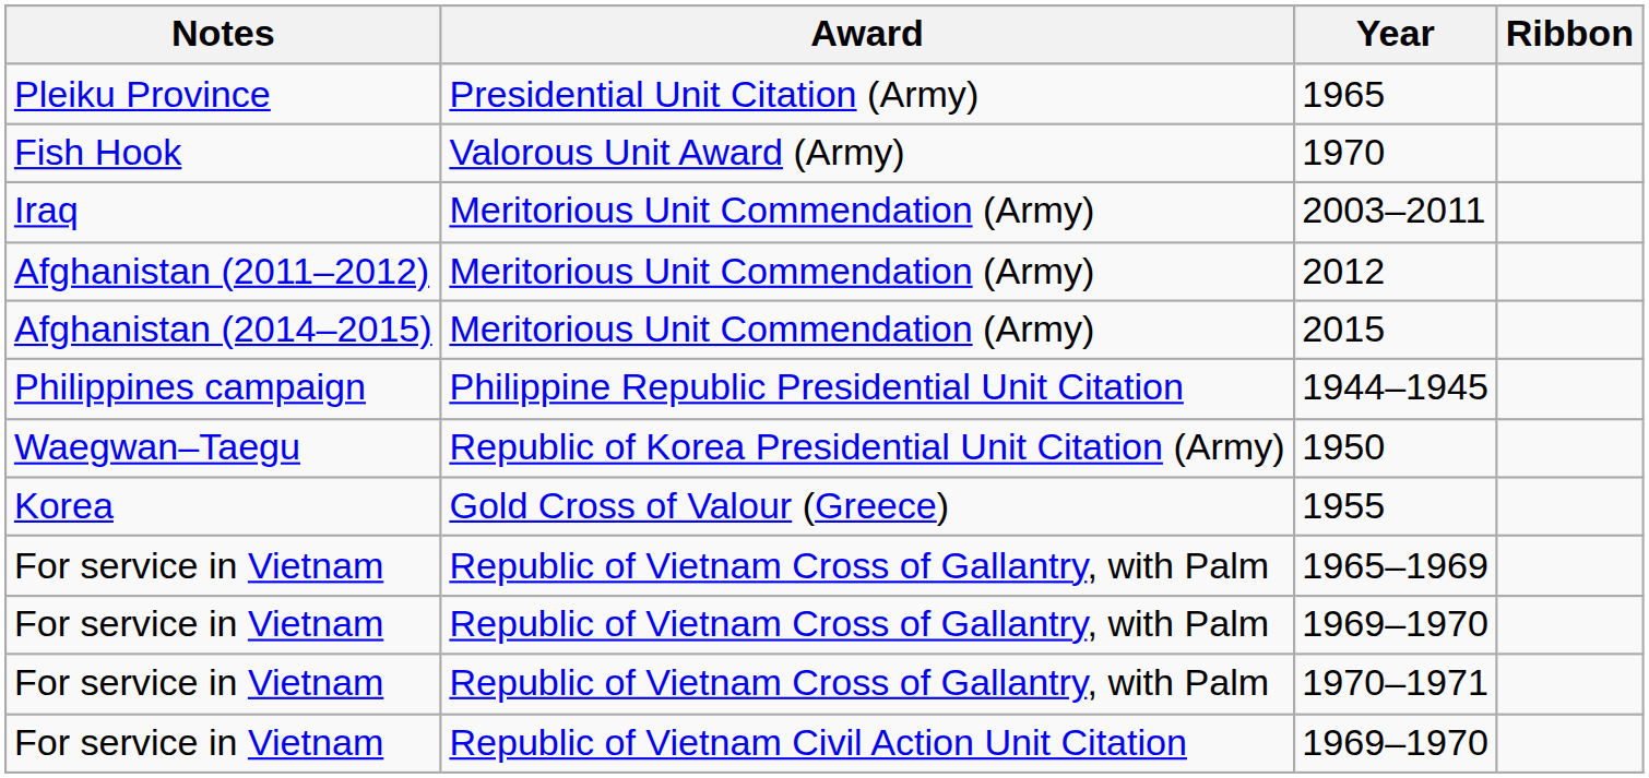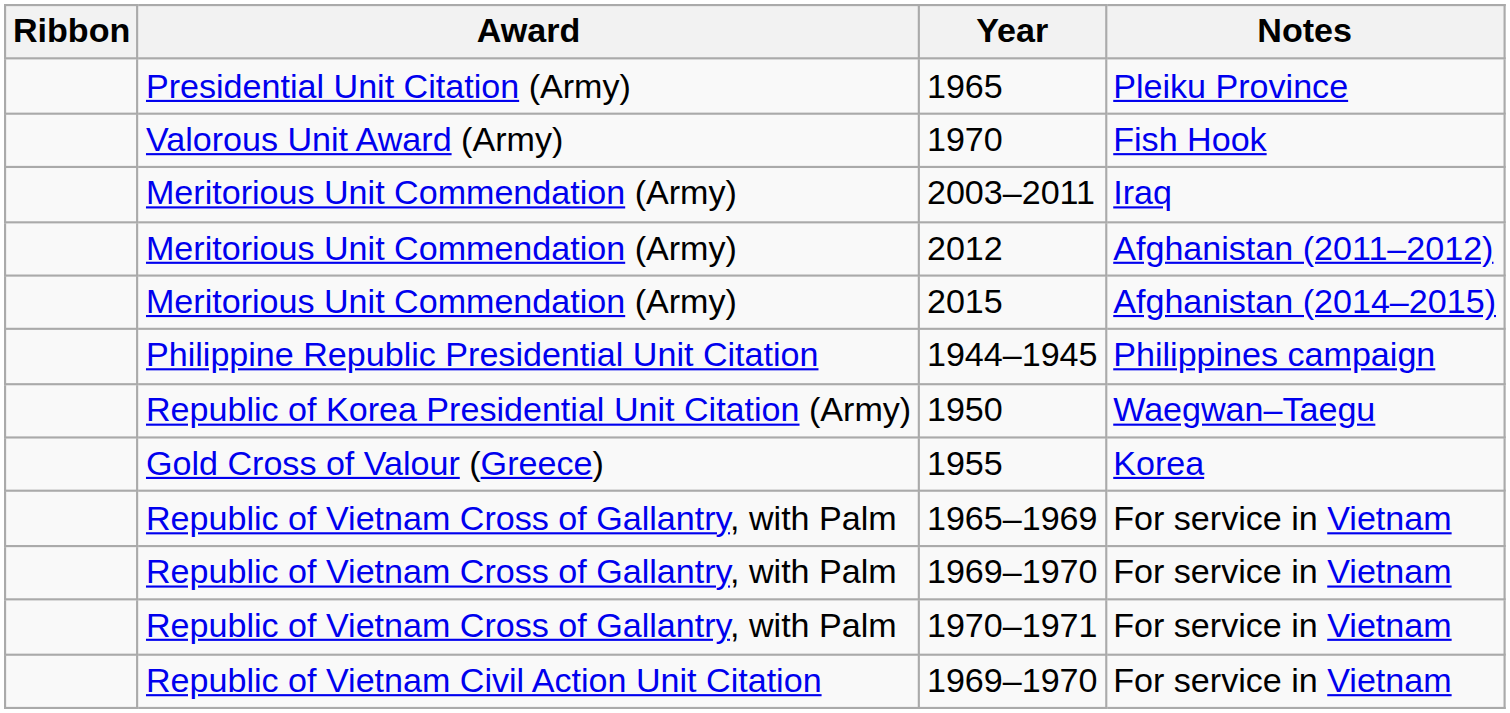columns swapped: Ribbon <-> Notes
